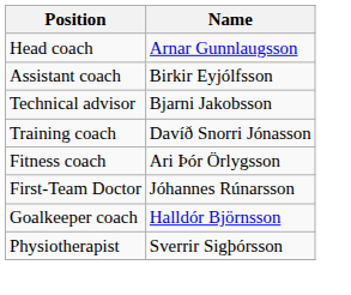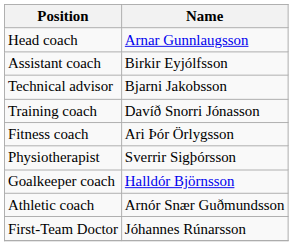rows swapped: First-Team Doctor <-> Physiotherapist
+ row: Athletic coach | Arnór Snær Guðmundsson
